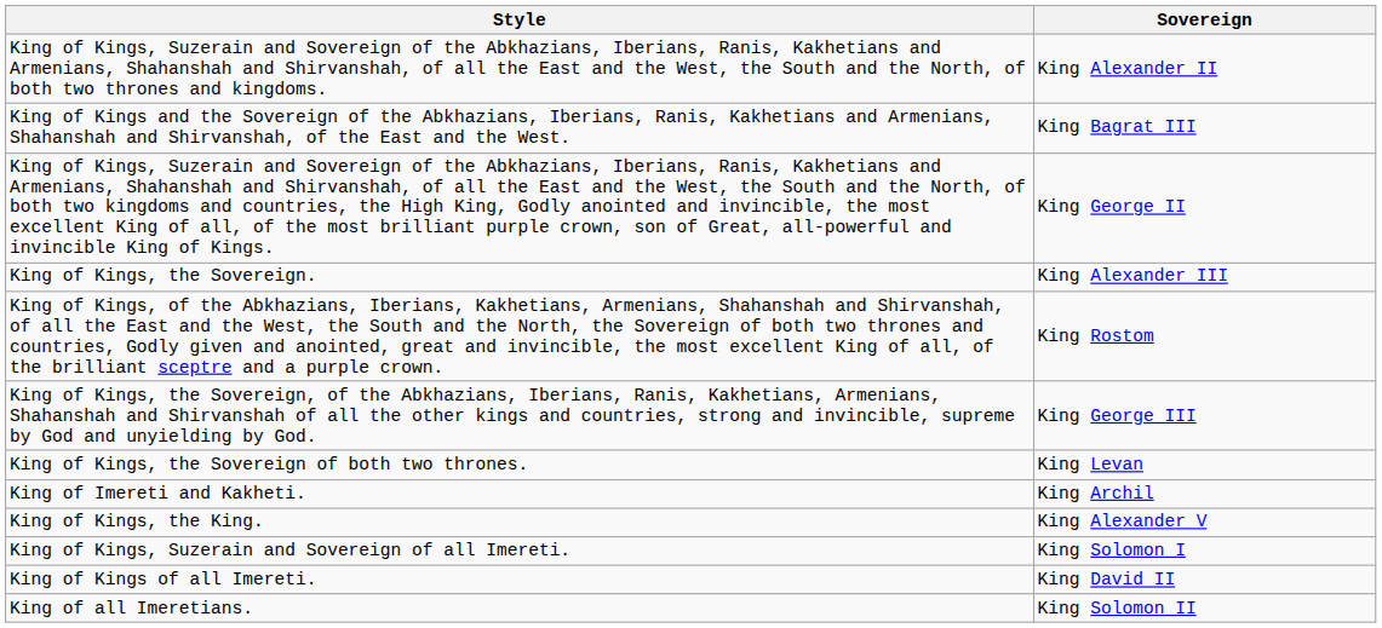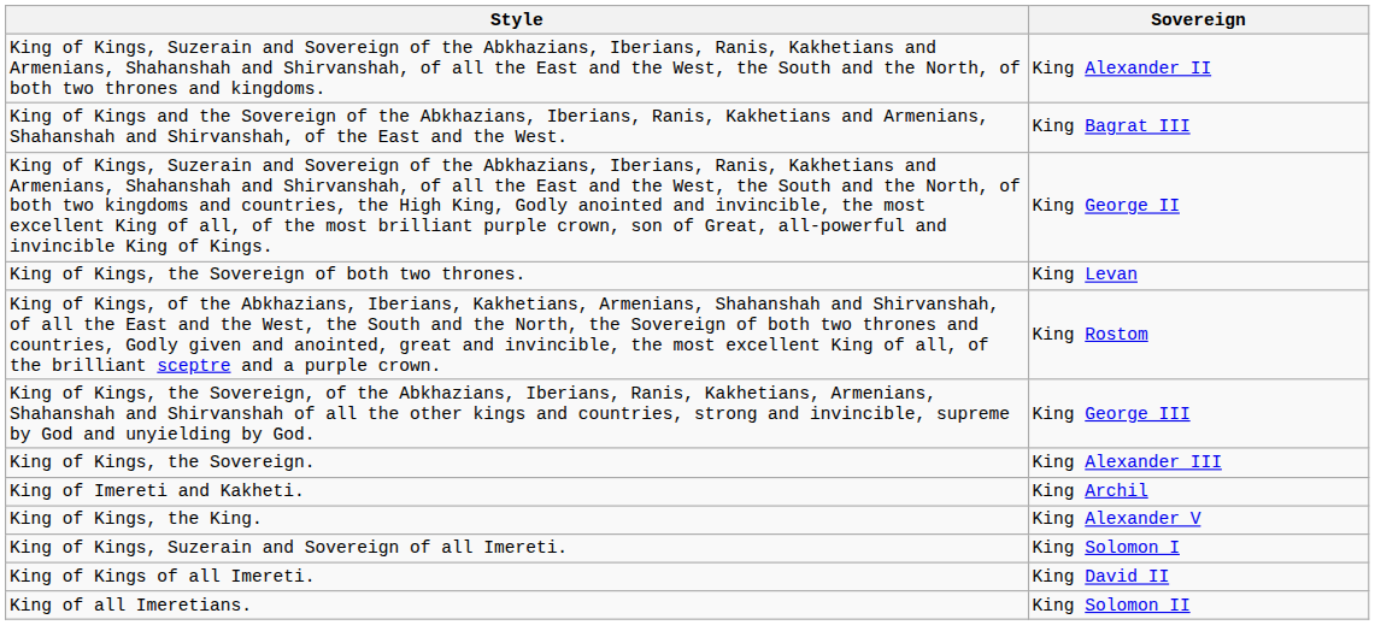rows swapped: King of Kings, the Sovereign of both two thrones. <-> King of Kings, the Sovereign.
